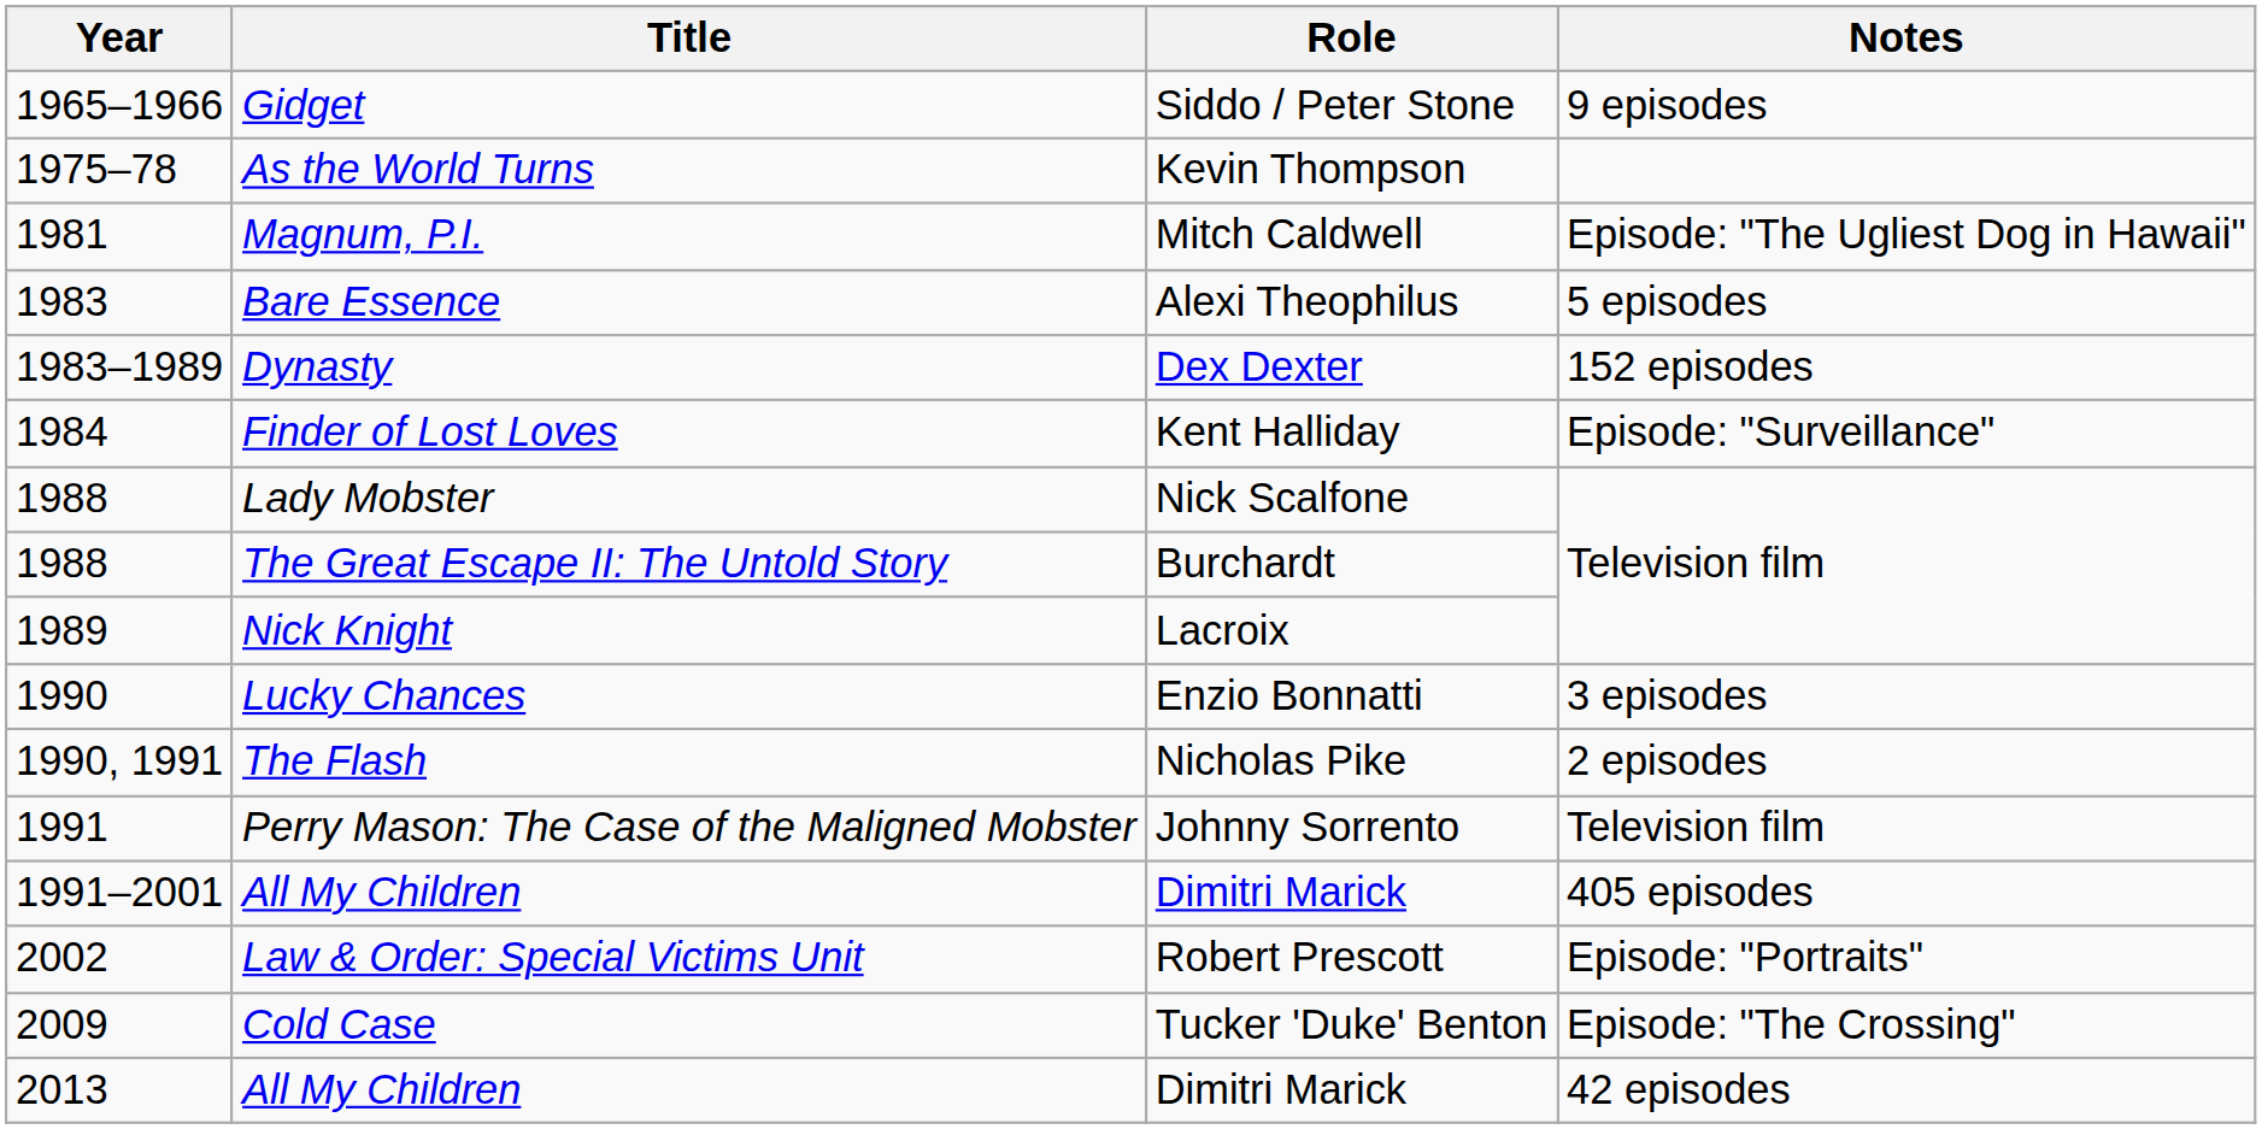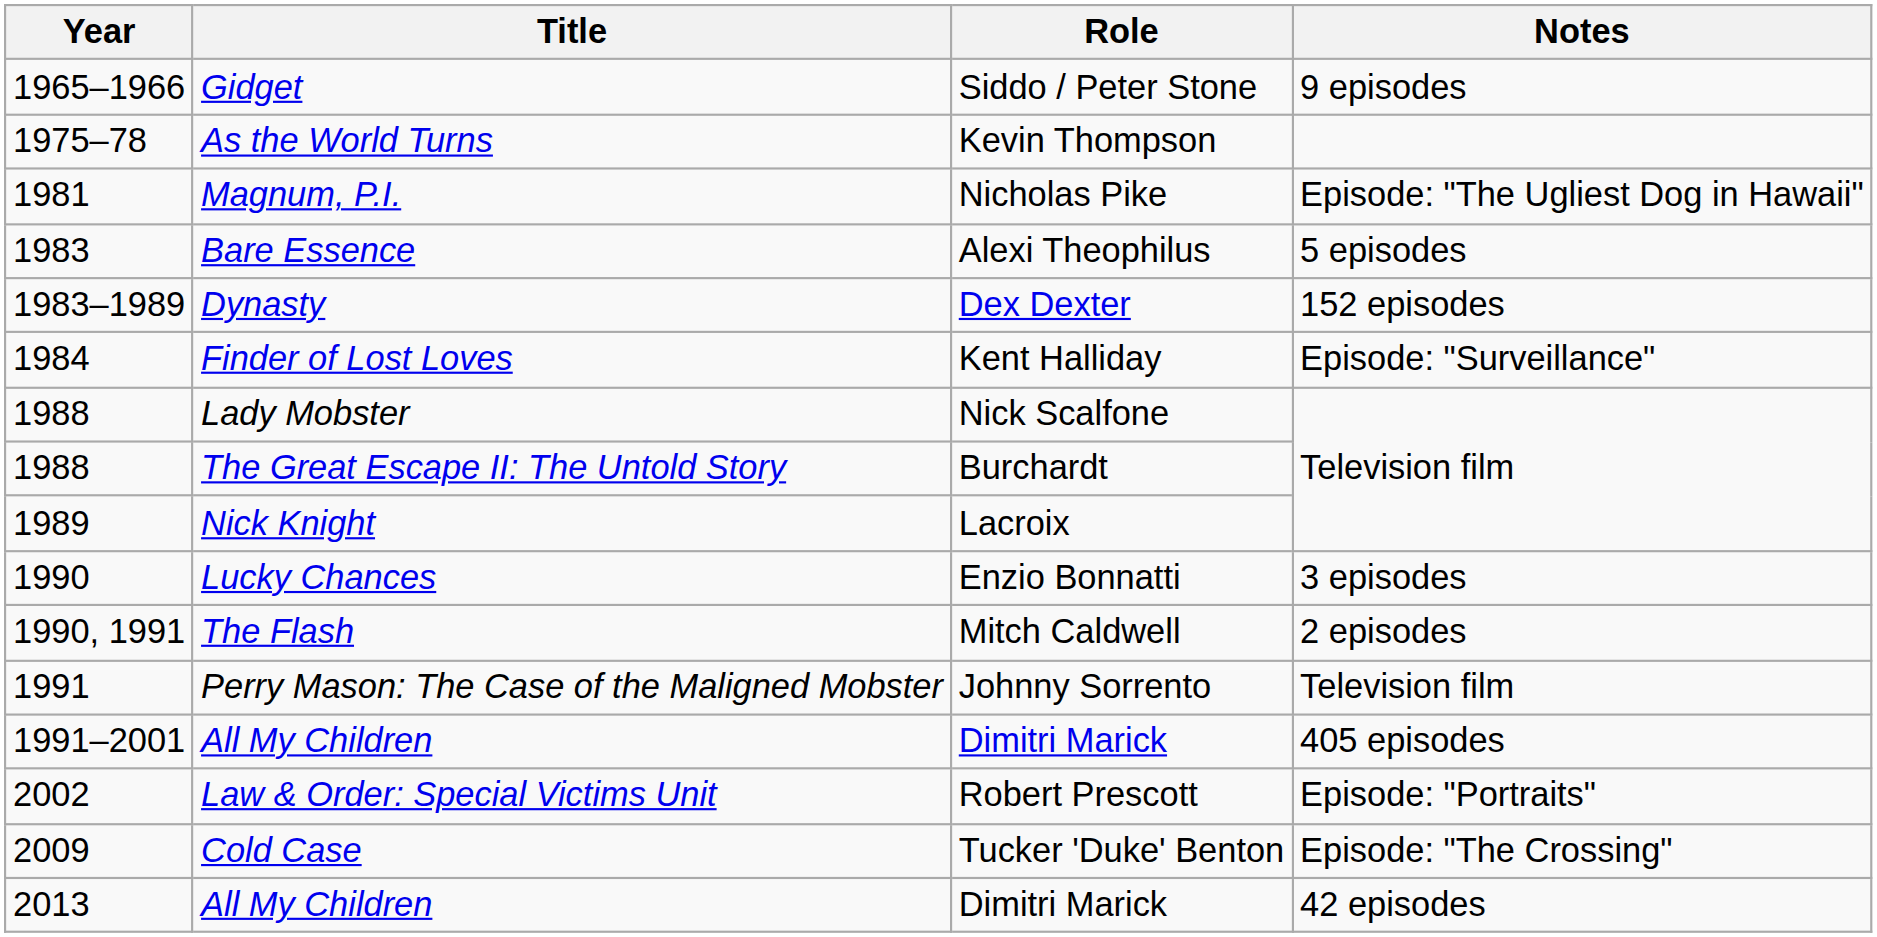Magnum, P.I. | Role: Mitch Caldwell -> Nicholas Pike
The Flash | Role: Nicholas Pike -> Mitch Caldwell
